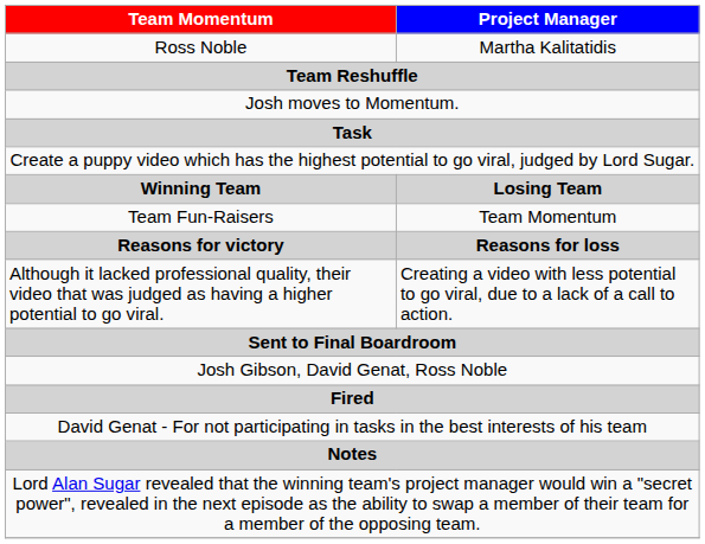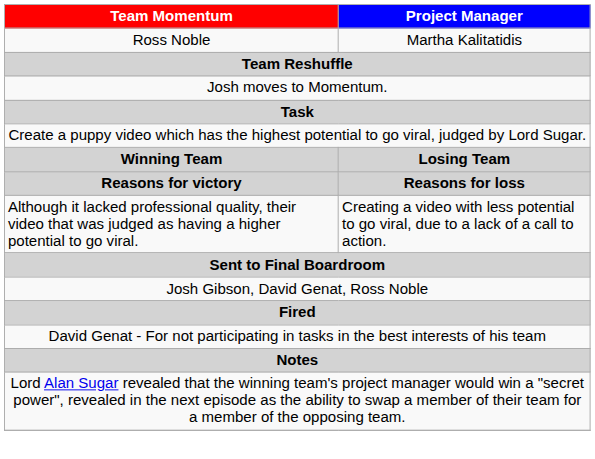- row: Team Fun-Raisers | Team Momentum
